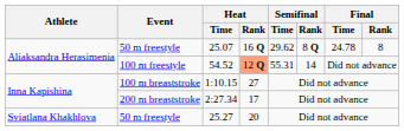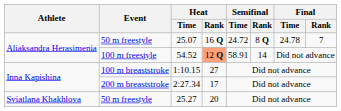25.07 | Semifinal / Time: 29.62 -> 24.72
25.07 | Final / Rank: 8 -> 7
54.52 | Semifinal / Time: 55.31 -> 58.91
